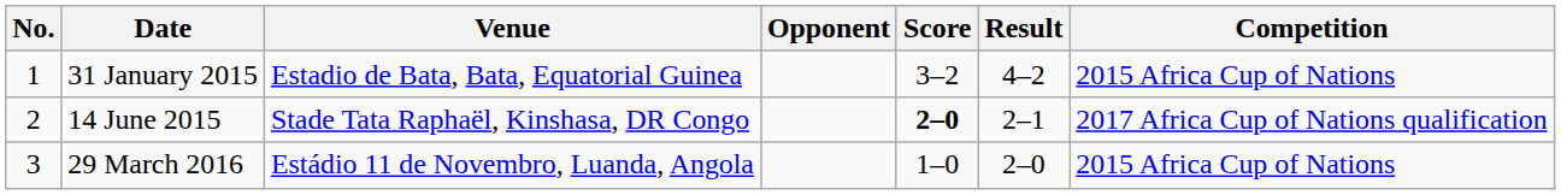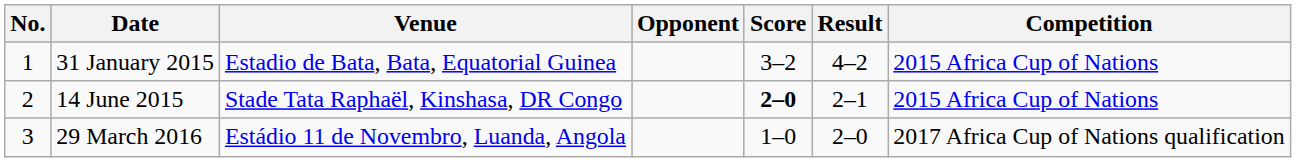14 June 2015 | Competition: 2017 Africa Cup of Nations qualification -> 2015 Africa Cup of Nations
29 March 2016 | Competition: 2015 Africa Cup of Nations -> 2017 Africa Cup of Nations qualification
